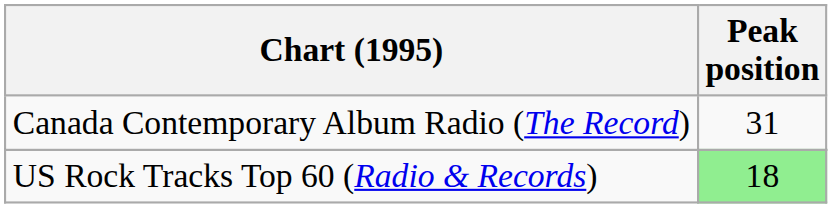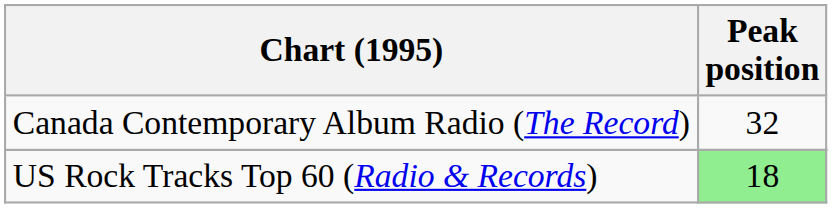Canada Contemporary Album Radio (The Record) | Peak position: 31 -> 32
